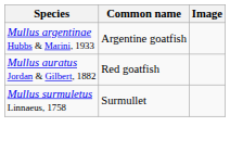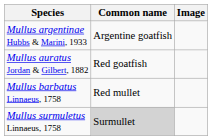+ row: Mullus barbatus Linnaeus, 1758 | Red mullet
Mullus surmuletus Linnaeus, 1758 | Common name: no background -> lightgrey background
